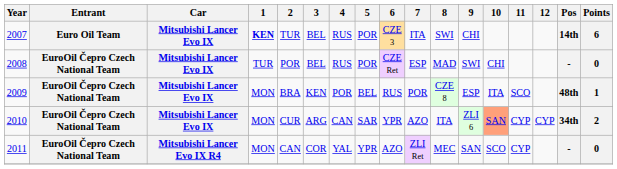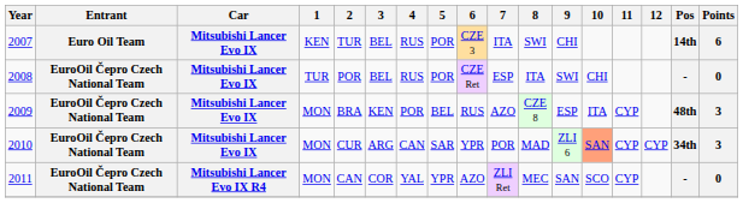2007 | 1: bold -> normal
2008 | 8: MAD -> ITA
2009 | 7: POR -> AZO
2009 | 11: SCO -> CYP
2009 | Points: 1 -> 3
2010 | 7: AZO -> POR
2010 | 8: ITA -> MAD
2010 | Points: 2 -> 3
